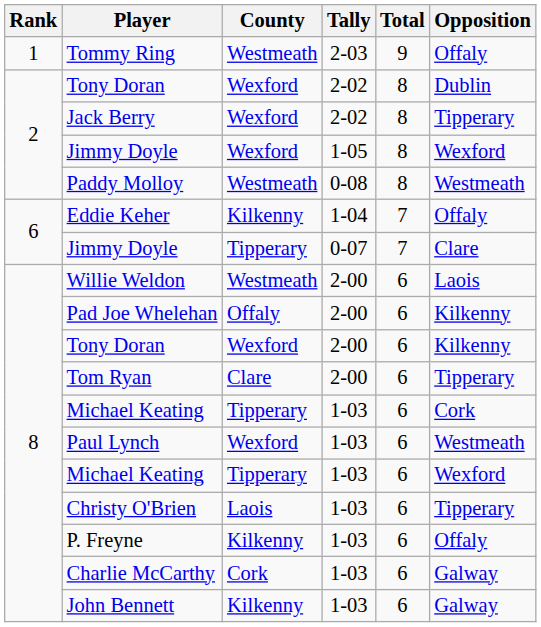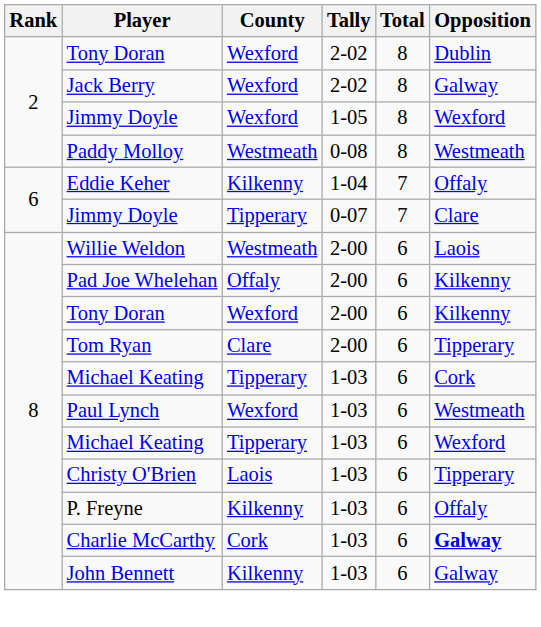- row: 1 | Tommy Ring | Westmeath | 2-03 | 9 | Offaly
Jack Berry | Opposition: Tipperary -> Galway
Charlie McCarthy | Opposition: normal -> bold
